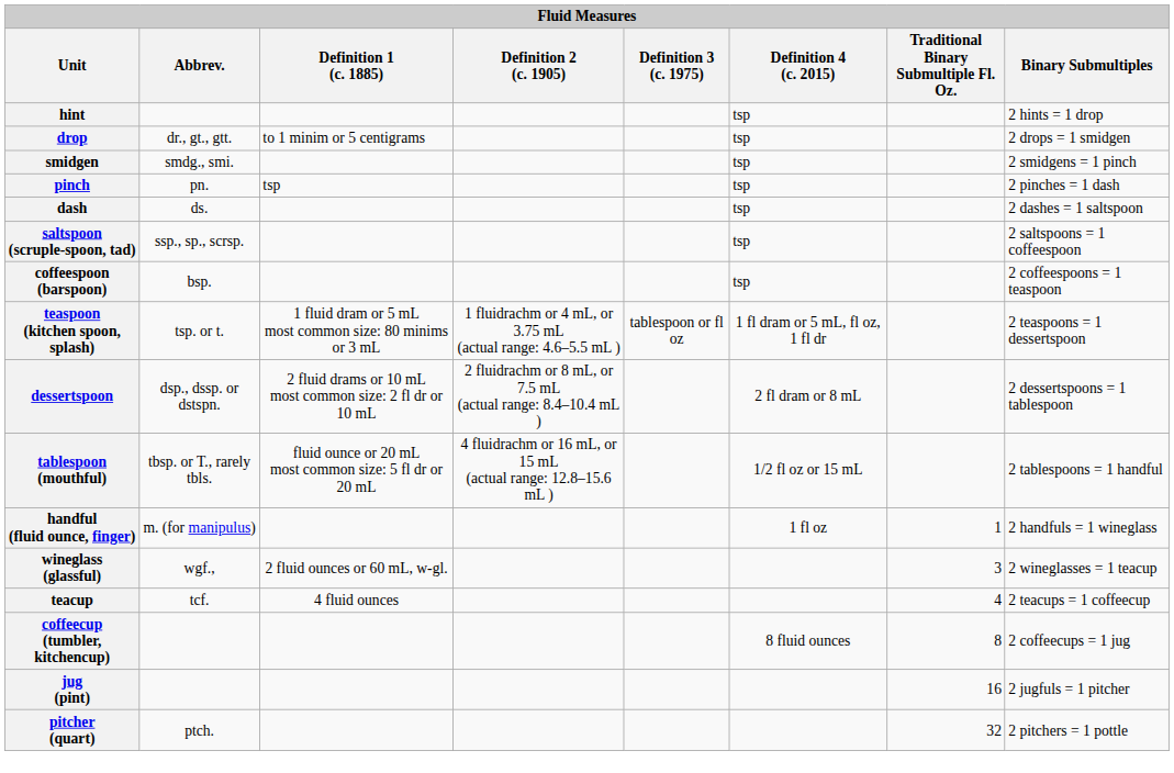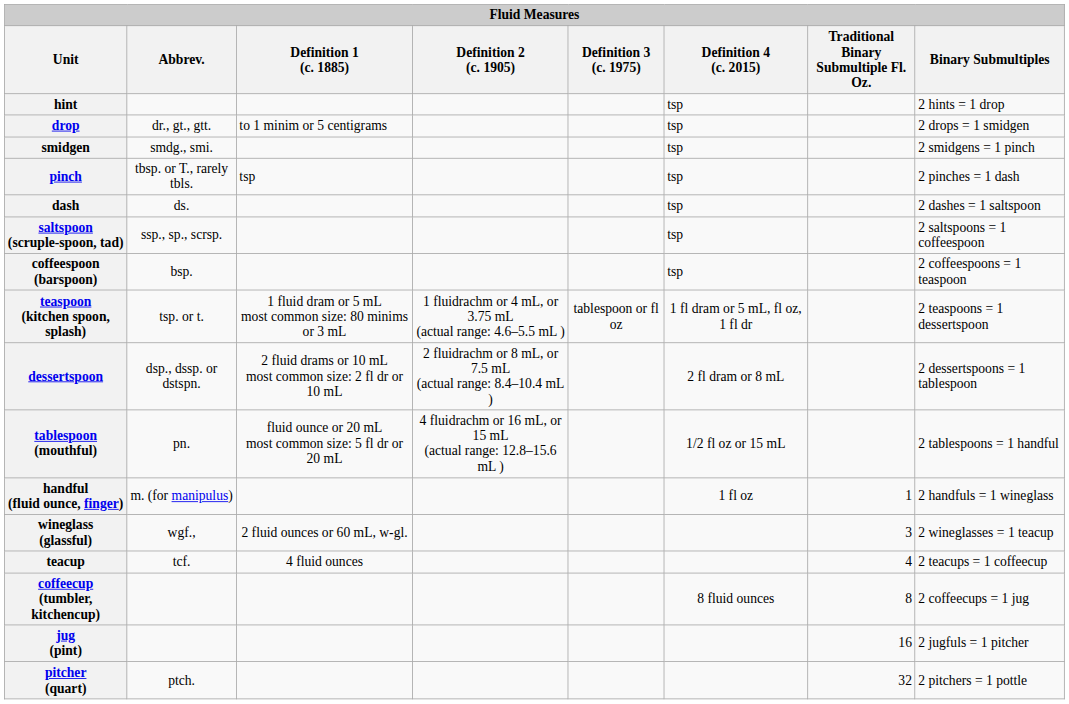pinch | Abbrev.: pn. -> tbsp. or T., rarely tbls.
tablespoon (mouthful) | Abbrev.: tbsp. or T., rarely tbls. -> pn.
